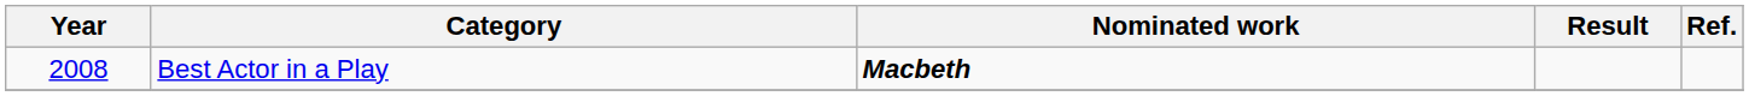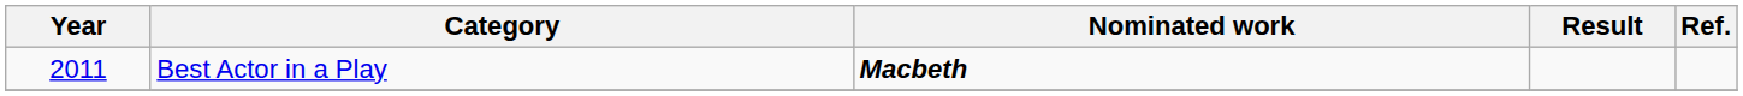Best Actor in a Play | Year: 2008 -> 2011
